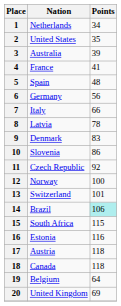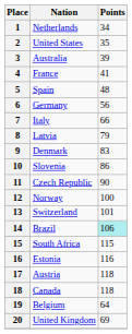8 | Points: 78 -> 79
11 | Points: 92 -> 90
